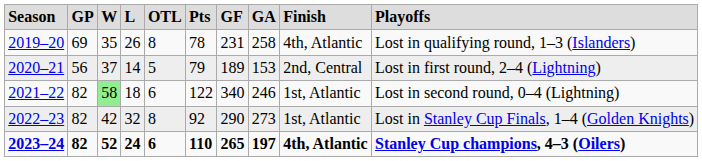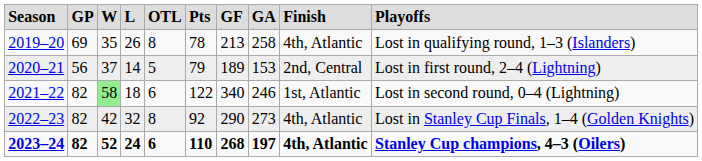2019–20 | column 7: 231 -> 213
2022–23 | column 9: 1st, Atlantic -> 4th, Atlantic
2023–24 | column 7: 265 -> 268
